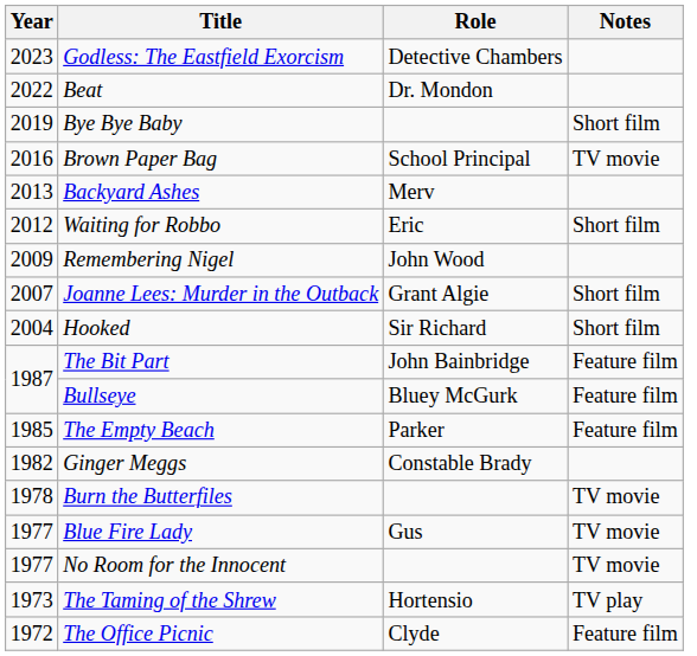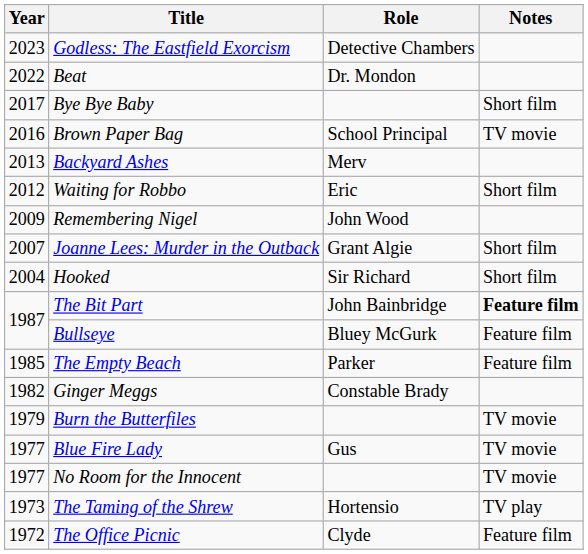Bye Bye Baby | Year: 2019 -> 2017
The Bit Part | Notes: normal -> bold
Burn the Butterfiles | Year: 1978 -> 1979
